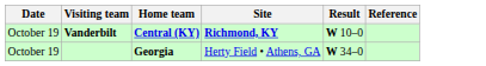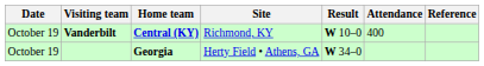+ column: Attendance | 400
Vanderbilt | Site: bold -> normal
